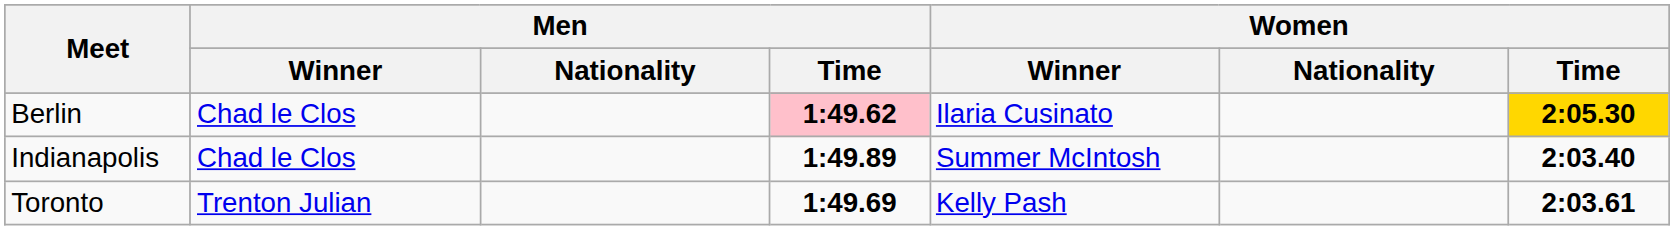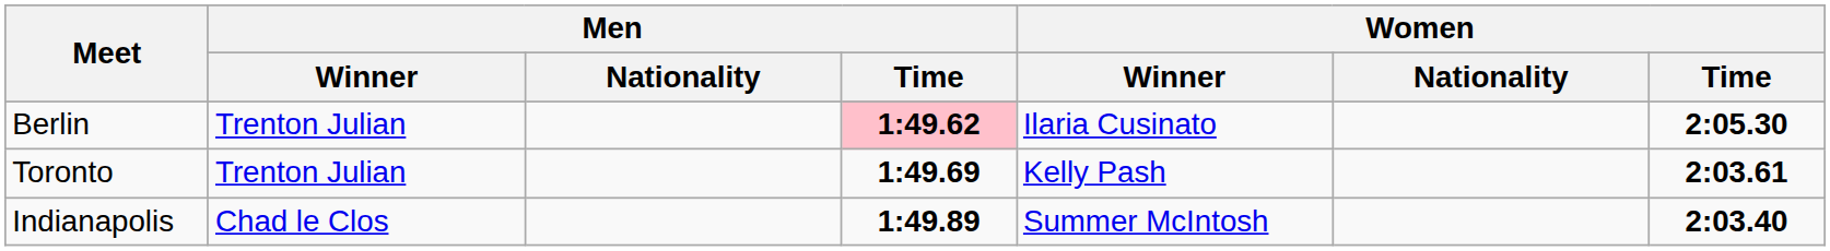Berlin | Men / Winner: Chad le Clos -> Trenton Julian
Berlin | Women / Time: gold background -> no background
rows swapped: Toronto <-> Indianapolis
